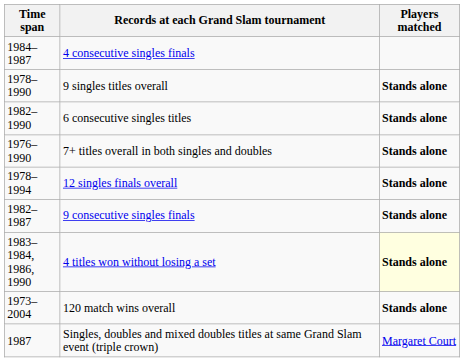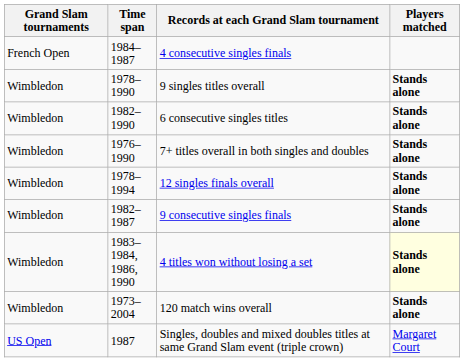+ column: Grand Slam tournaments | French Open | Wimbledon | Wimbledon | Wimbledon | Wimbledon | Wimbledon | Wimbledon | Wimbledon | US Open
